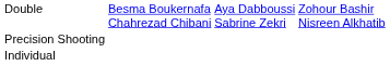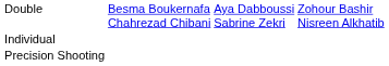rows swapped: Individual <-> Precision Shooting
